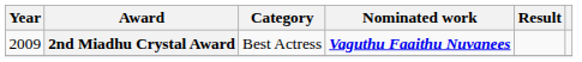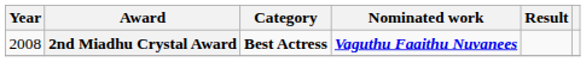2nd Miadhu Crystal Award | Year: 2009 -> 2008
2nd Miadhu Crystal Award | Category: normal -> bold
